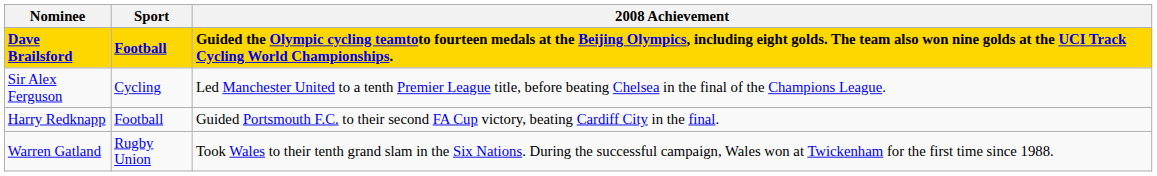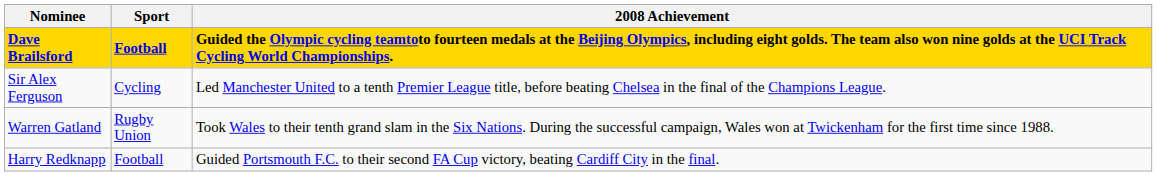rows swapped: Warren Gatland <-> Harry Redknapp
